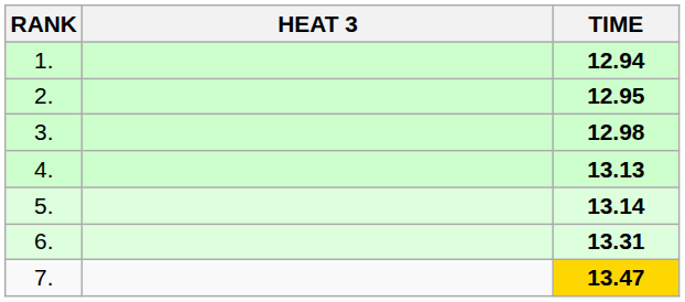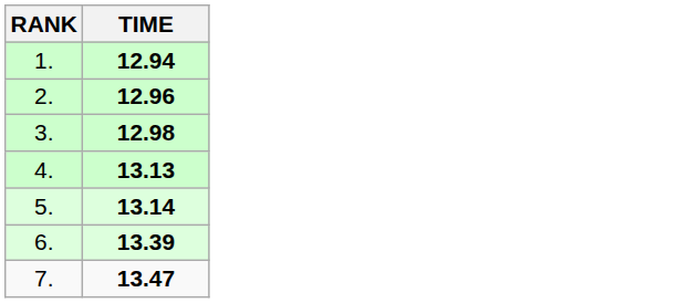- column: HEAT 3
2. | TIME: 12.95 -> 12.96
6. | TIME: 13.31 -> 13.39
7. | TIME: gold background -> no background
